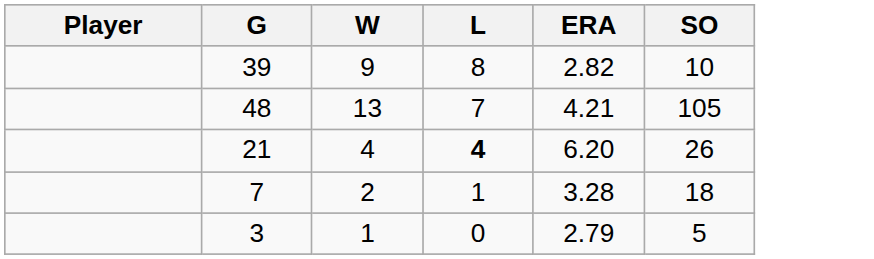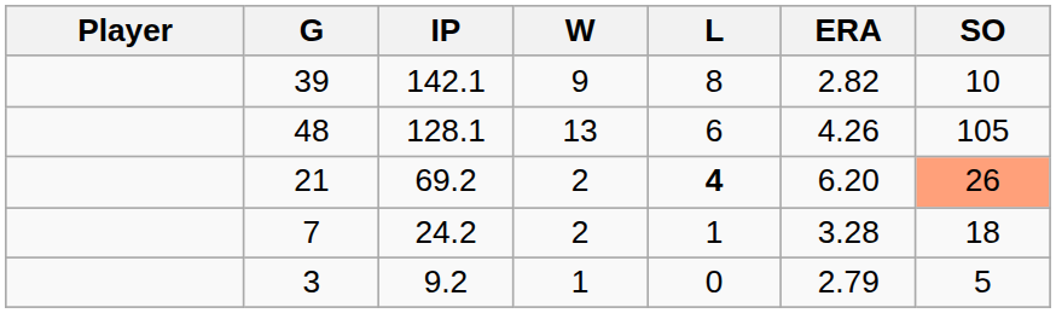+ column: IP | 142.1 | 128.1 | 69.2 | 24.2 | 9.2
48 | L: 7 -> 6
48 | ERA: 4.21 -> 4.26
21 | W: 4 -> 2
21 | SO: no background -> lightsalmon background
